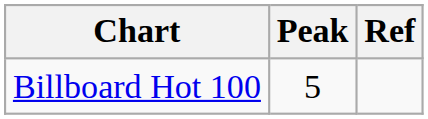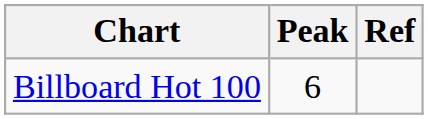Billboard Hot 100 | Peak: 5 -> 6
